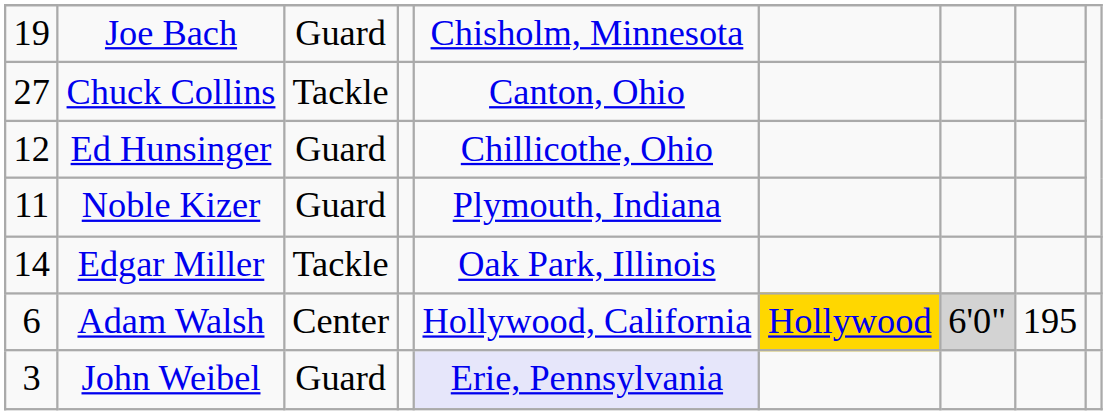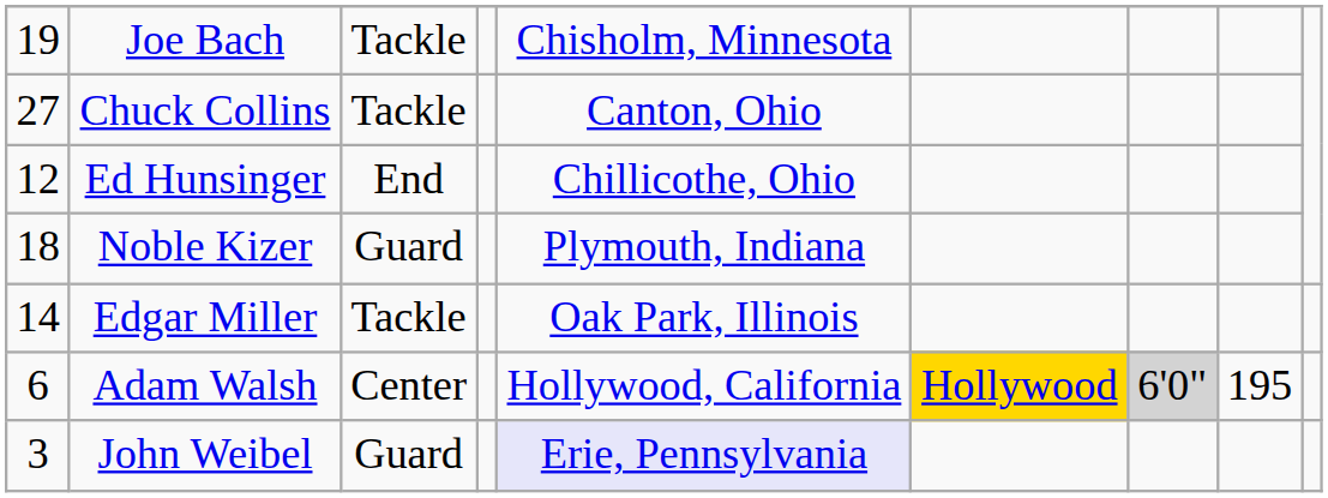Joe Bach | column 3: Guard -> Tackle
Ed Hunsinger | column 3: Guard -> End
Noble Kizer | column 1: 11 -> 18
